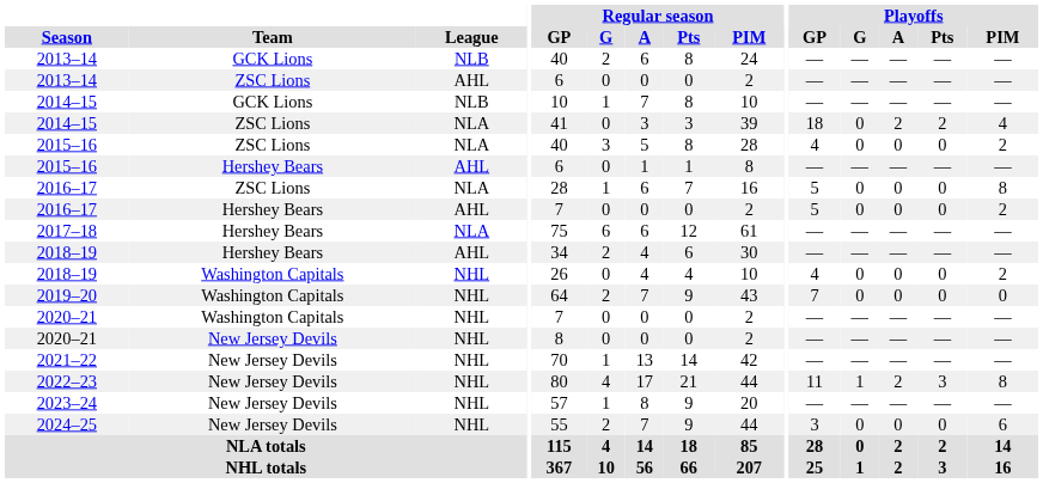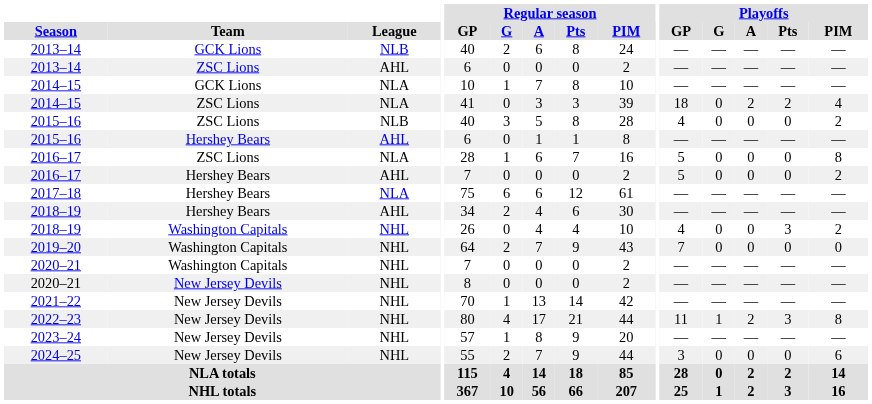2014–15 / GCK Lions | League: NLB -> NLA
2015–16 / ZSC Lions | League: NLA -> NLB
2018–19 / Washington Capitals | Playoffs / Pts: 0 -> 3
